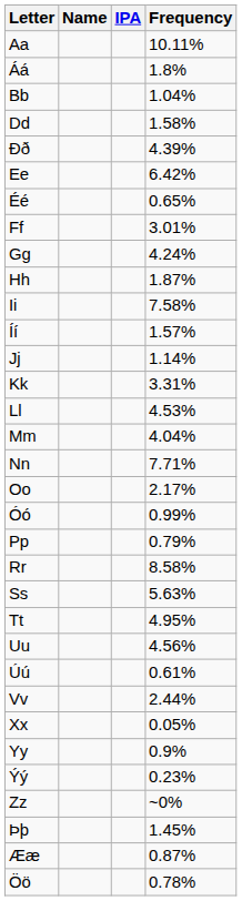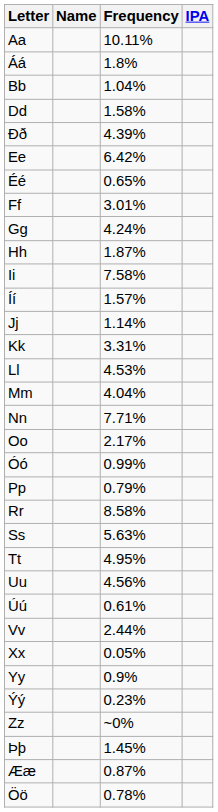columns swapped: IPA <-> Frequency
